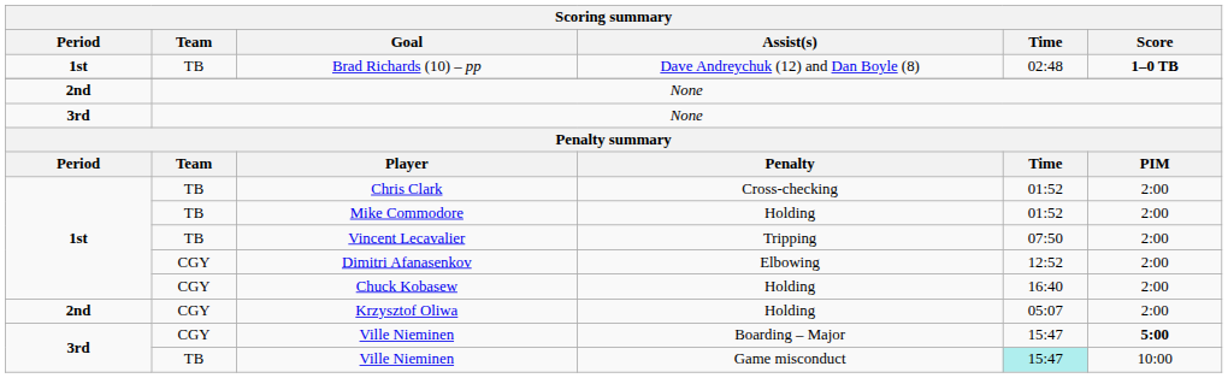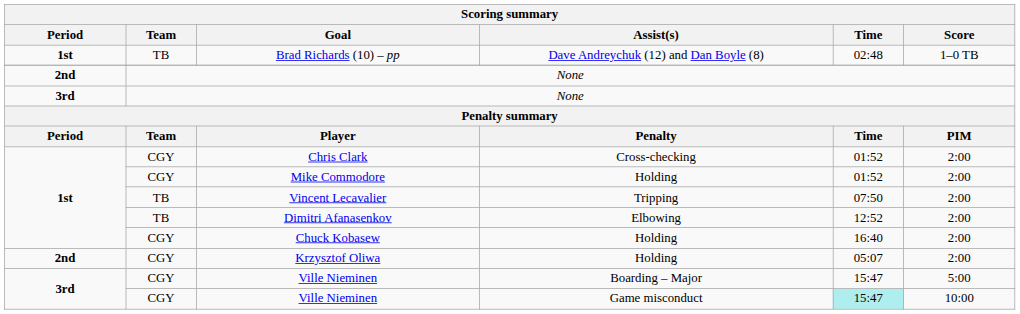Brad Richards (10) – pp | Score: bold -> normal
Chris Clark | Team: TB -> CGY
Mike Commodore | Team: TB -> CGY
Dimitri Afanasenkov | Team: CGY -> TB
Ville Nieminen / Boarding – Major | Score: bold -> normal
Ville Nieminen / Game misconduct | Team: TB -> CGY
